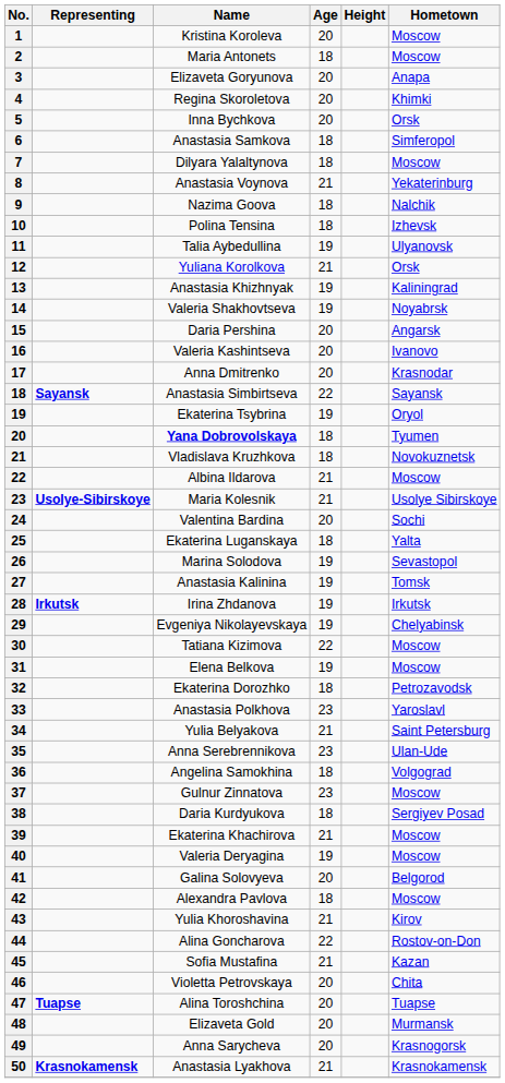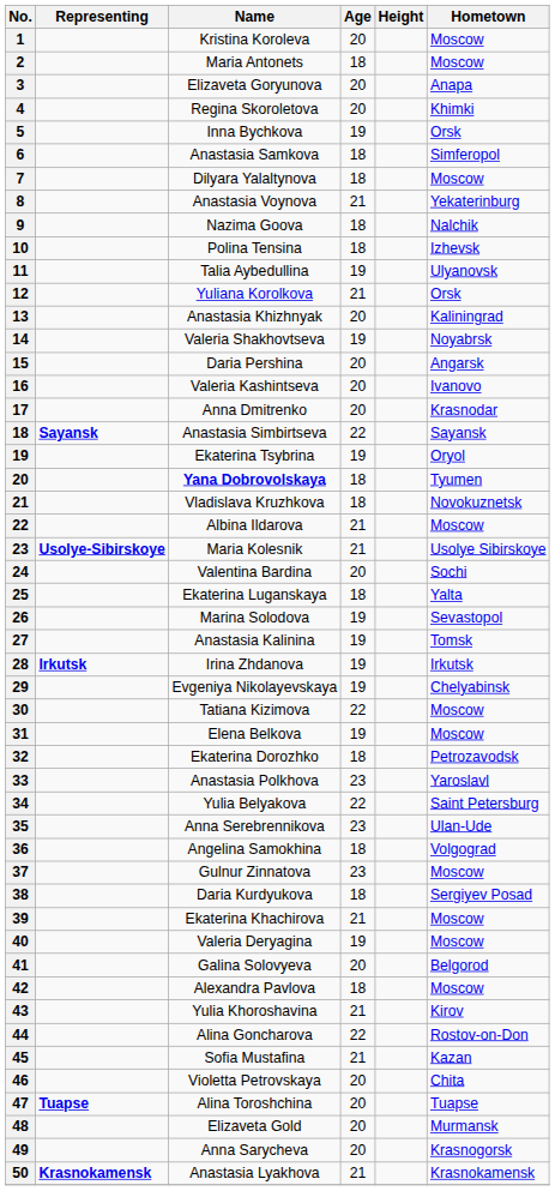Inna Bychkova | Age: 20 -> 19
Anastasia Khizhnyak | Age: 19 -> 20
Yulia Belyakova | Age: 21 -> 22
